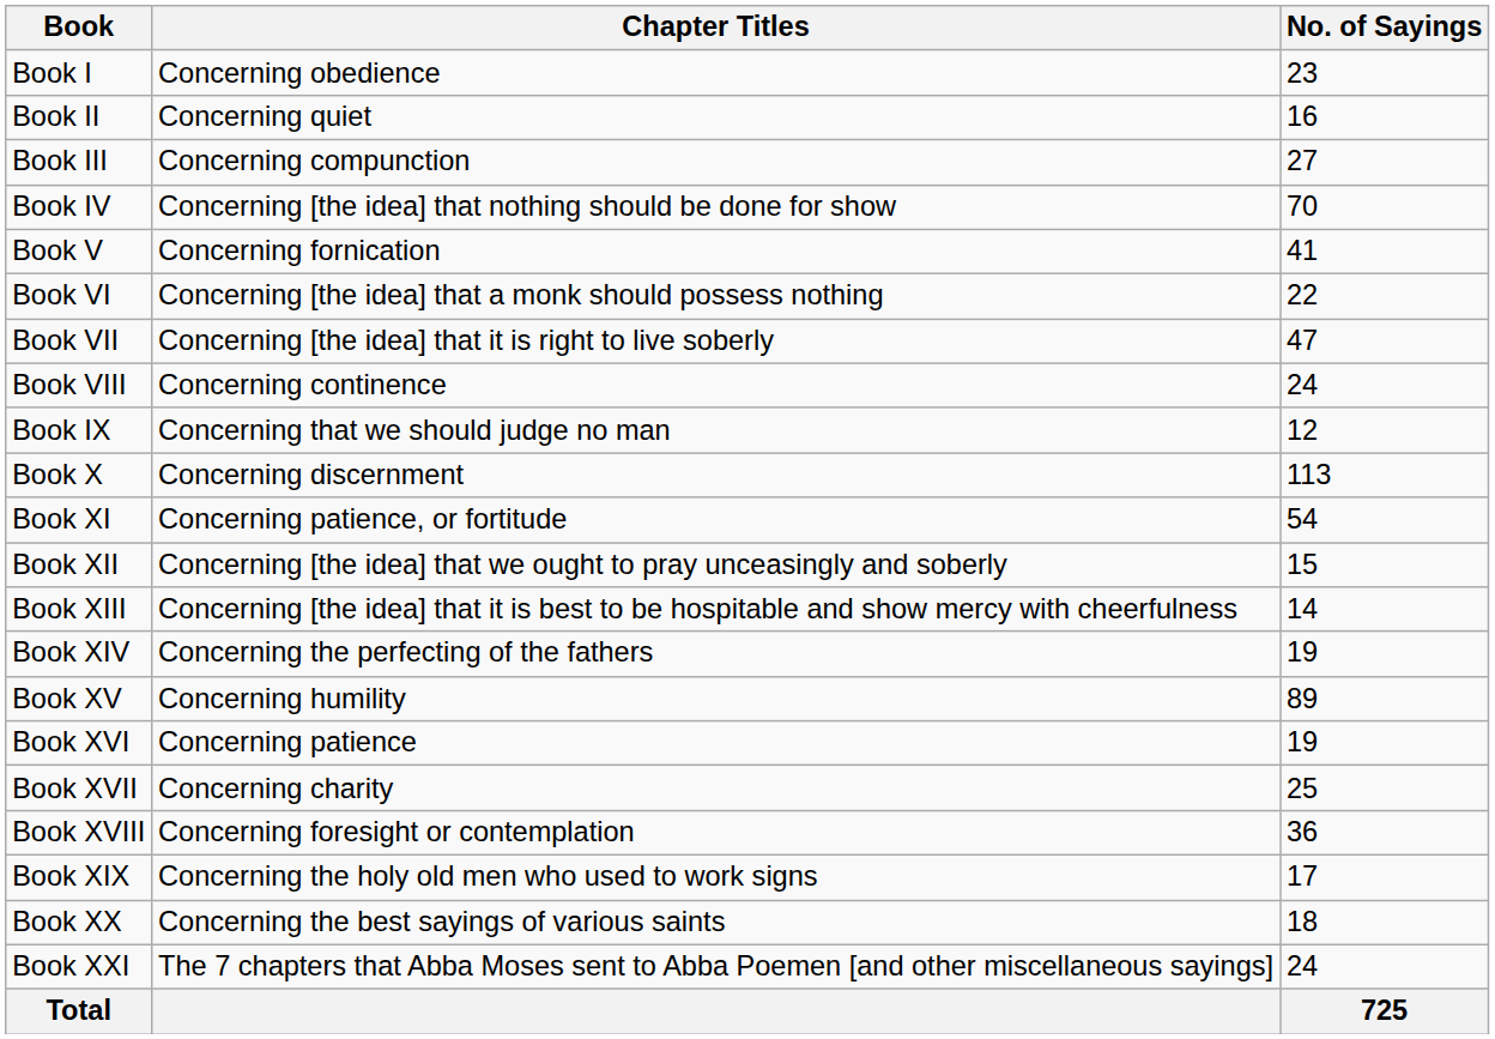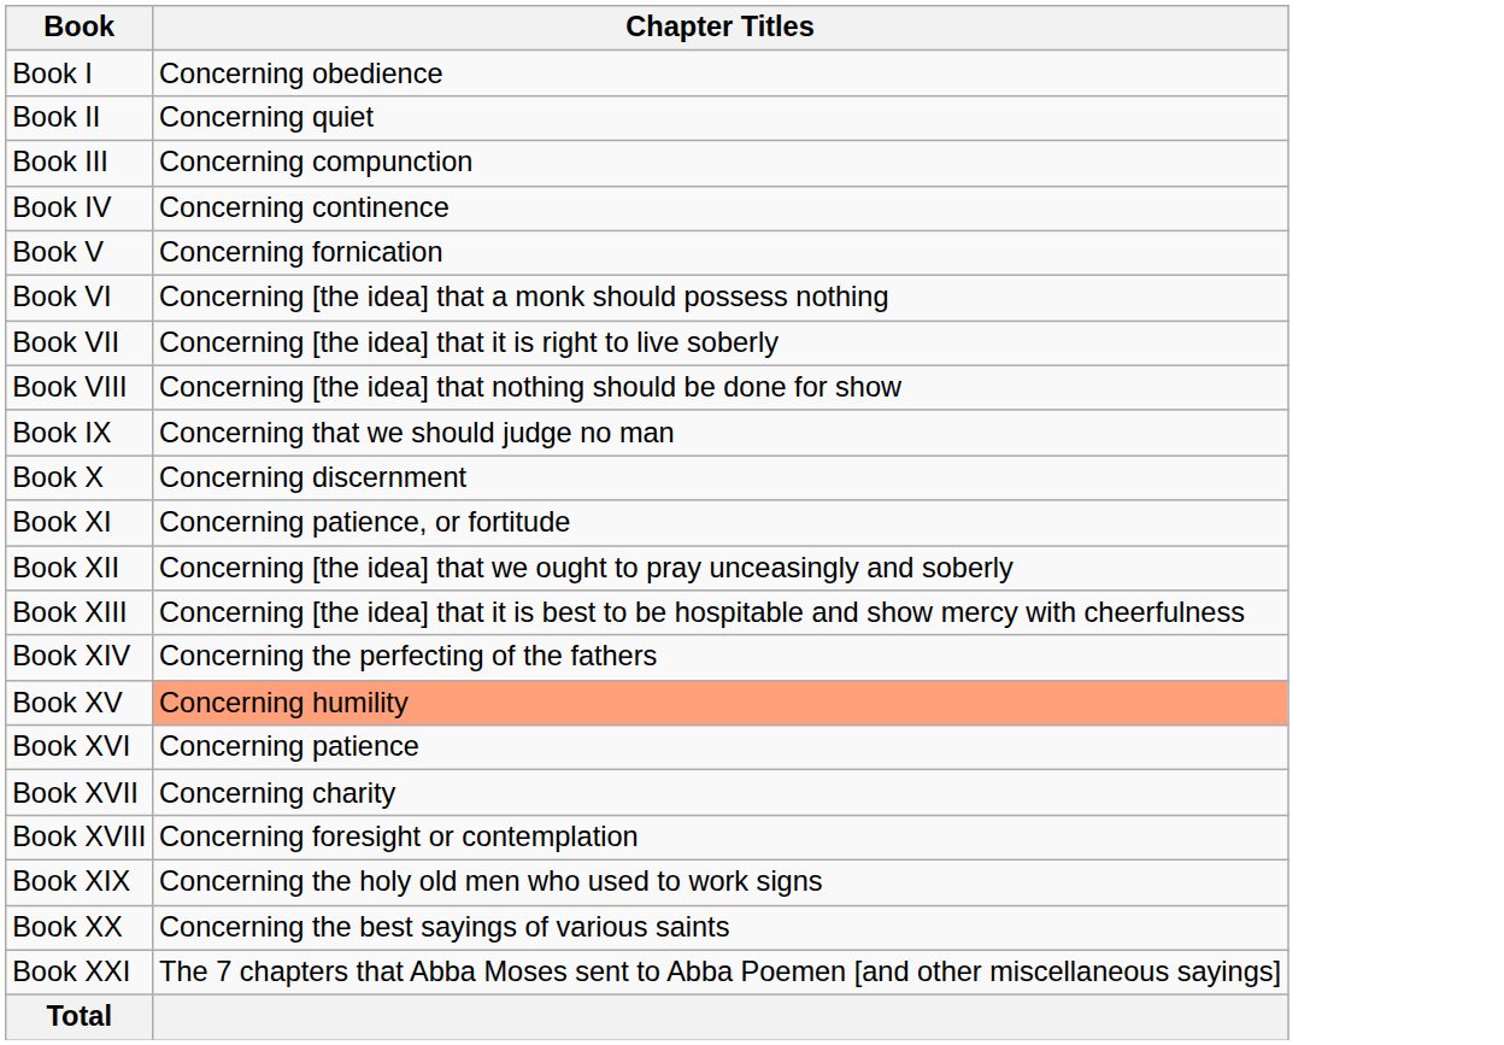- column: No. of Sayings | 23 | 16 | 27 | 70 | 41 | 22 | 47 | 24 | 12 | 113 | 54 | 15 | 14 | 19 | 89 | 19 | 25 | 36 | 17 | 18 | 24 | 725
Book IV | Chapter Titles: Concerning [the idea] that nothing should be done for show -> Concerning continence
Book VIII | Chapter Titles: Concerning continence -> Concerning [the idea] that nothing should be done for show
Book XV | Chapter Titles: no background -> lightsalmon background
